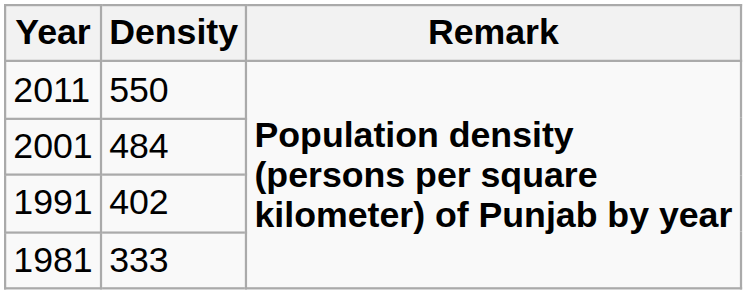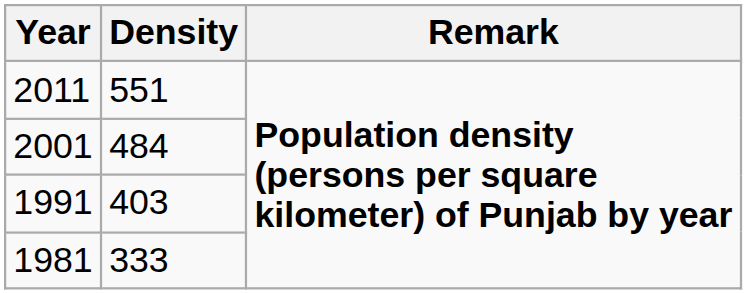2011 | Density: 550 -> 551
1991 | Density: 402 -> 403
